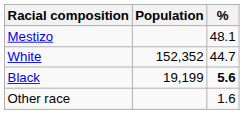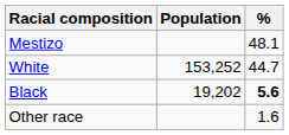White | Population: 152,352 -> 153,252
Black | Population: 19,199 -> 19,202
